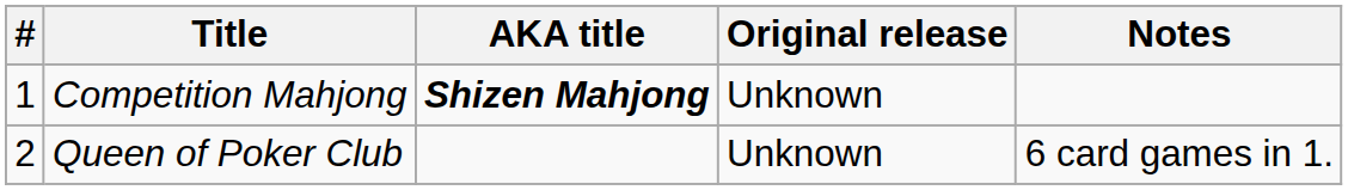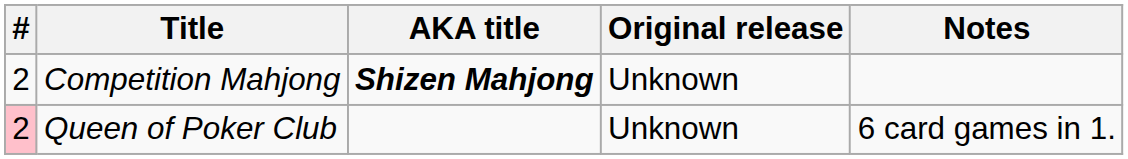Competition Mahjong | #: 1 -> 2
Queen of Poker Club | #: no background -> pink background
